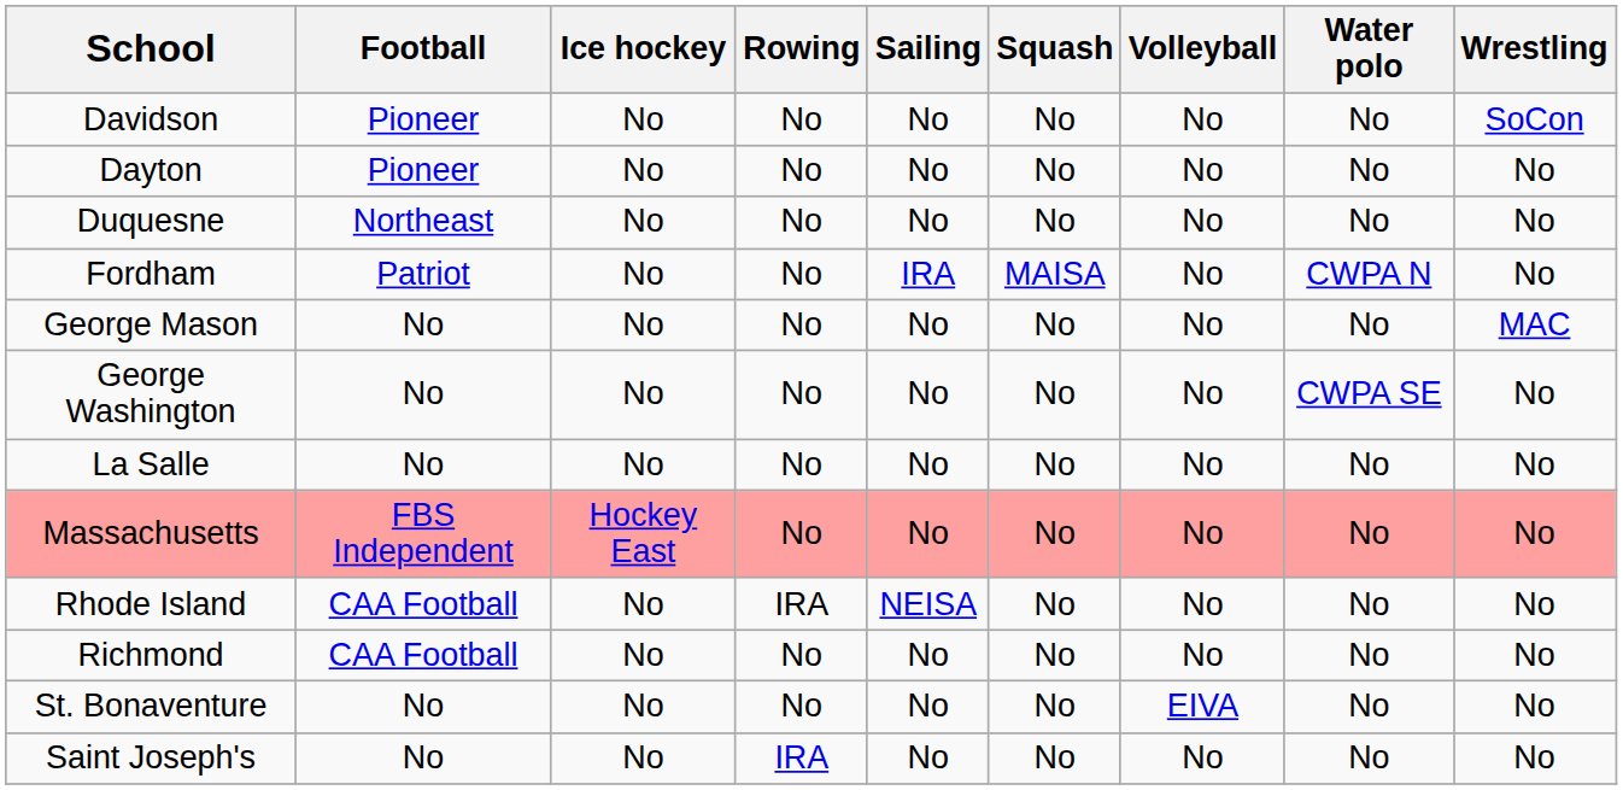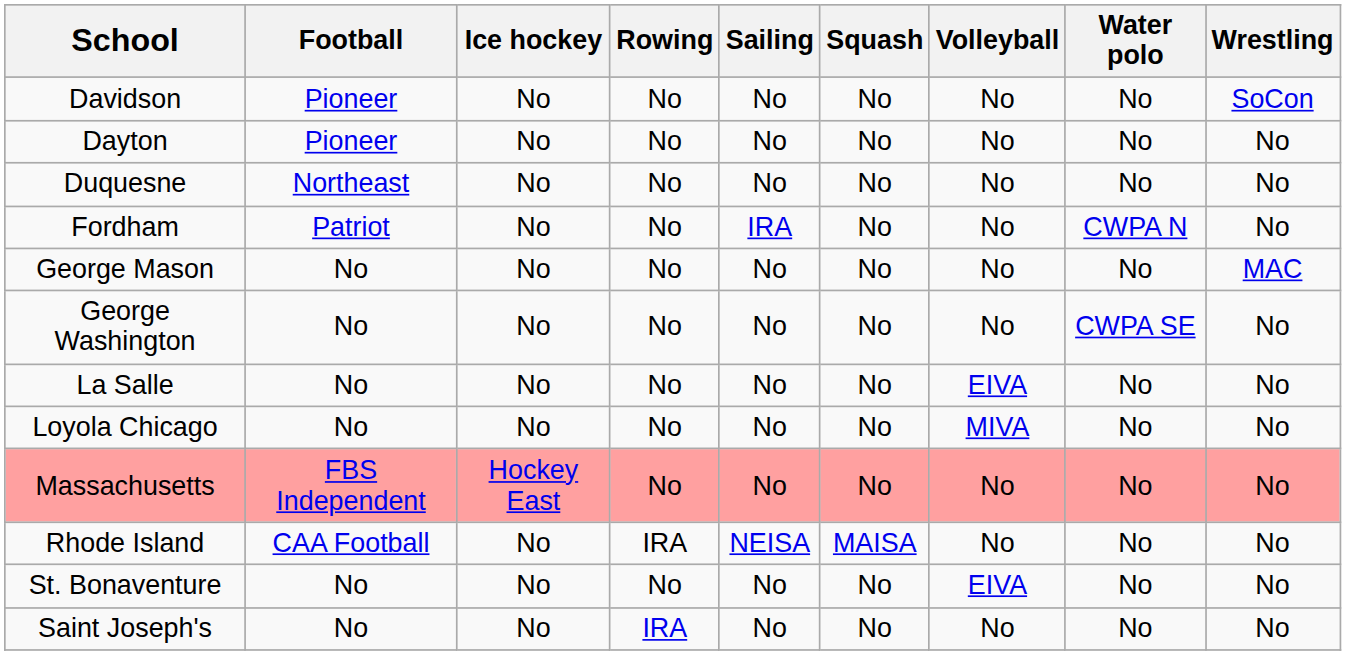Fordham | Squash: MAISA -> No
La Salle | Volleyball: No -> EIVA
+ row: Loyola Chicago | No | No | No | No | No | MIVA | No | No
Rhode Island | Squash: No -> MAISA
- row: Richmond | CAA Football | No | No | No | No | No | No | No
